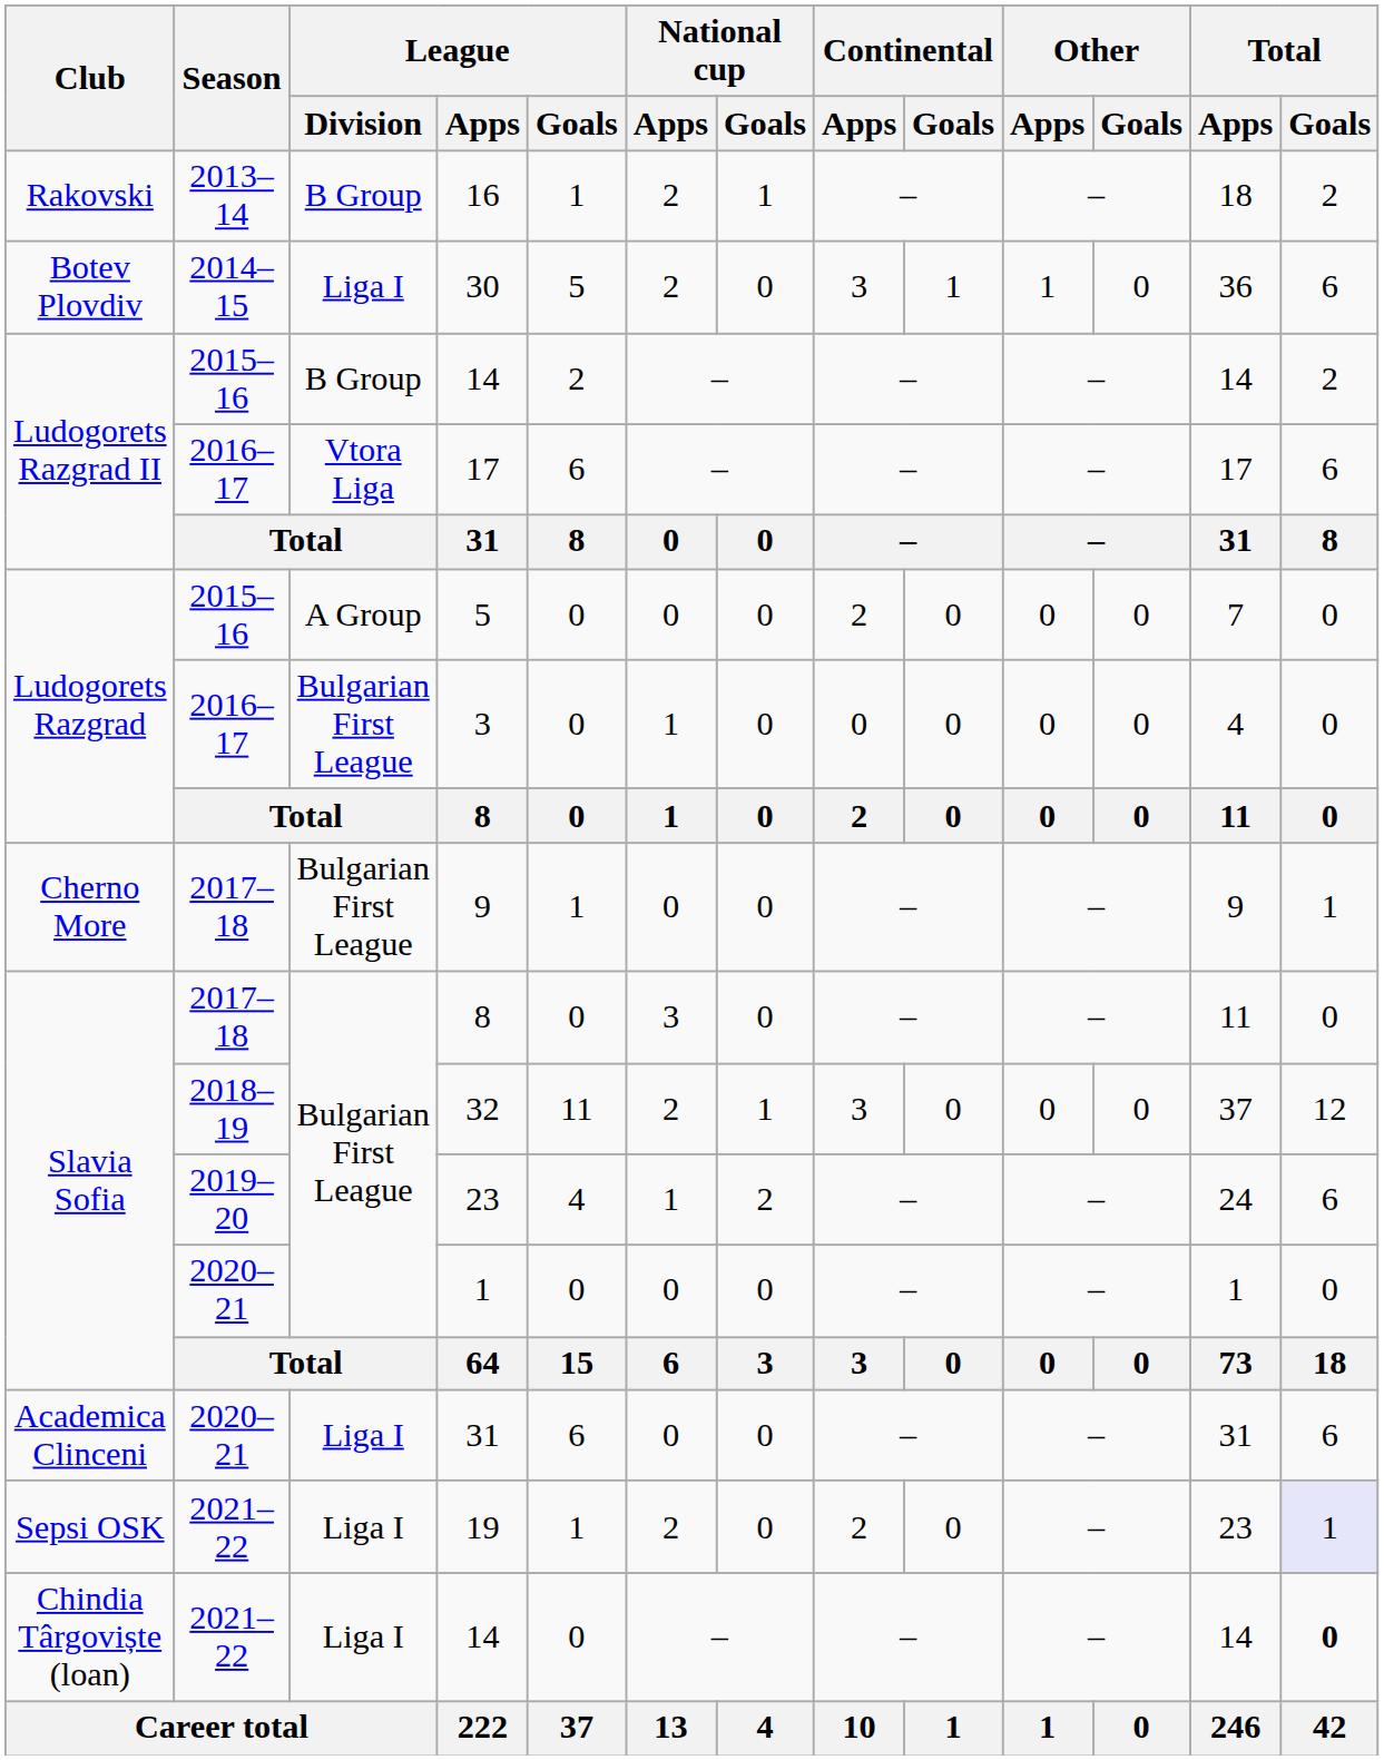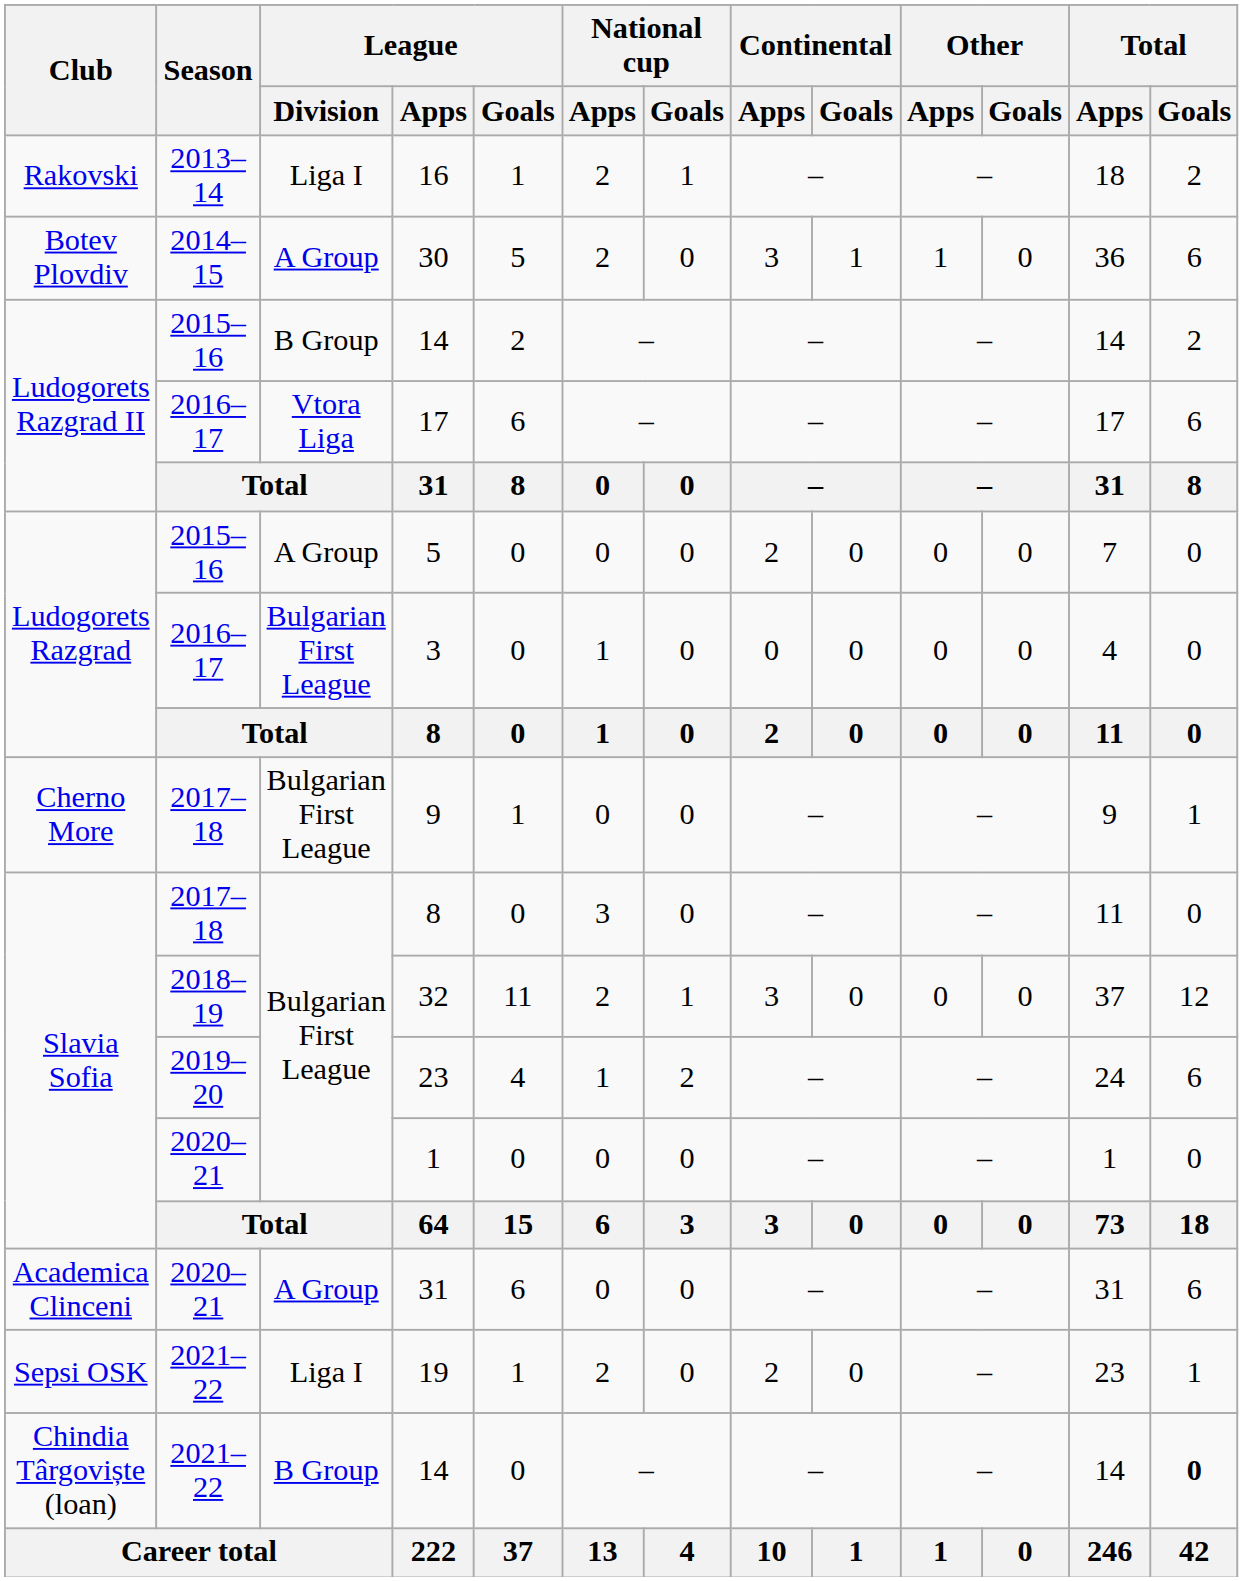16 | League / Division: B Group -> Liga I
30 | League / Division: Liga I -> A Group
Academica Clinceni / 31 | League / Division: Liga I -> A Group
19 | Total / Goals: lavender background -> no background
Chindia Târgoviște (loan) / 14 | League / Division: Liga I -> B Group
